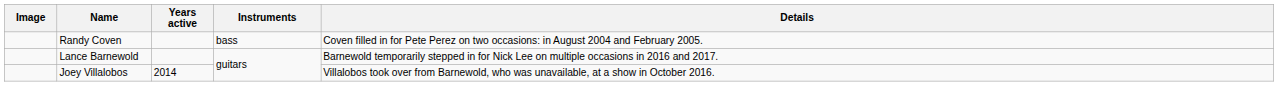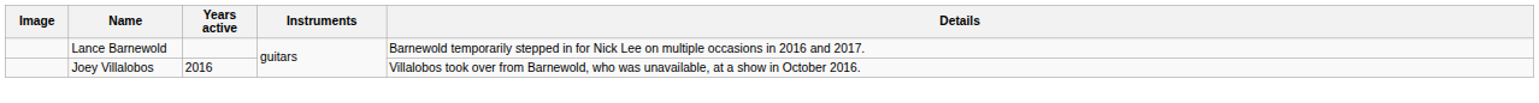- row: Randy Coven | bass | Coven filled in for Pete Perez on two occasions: in August 2004 and February 2005.
Joey Villalobos | Years active: 2014 -> 2016
